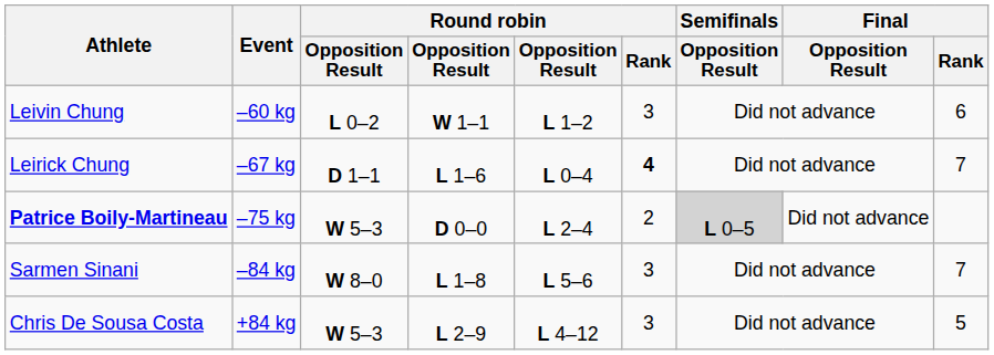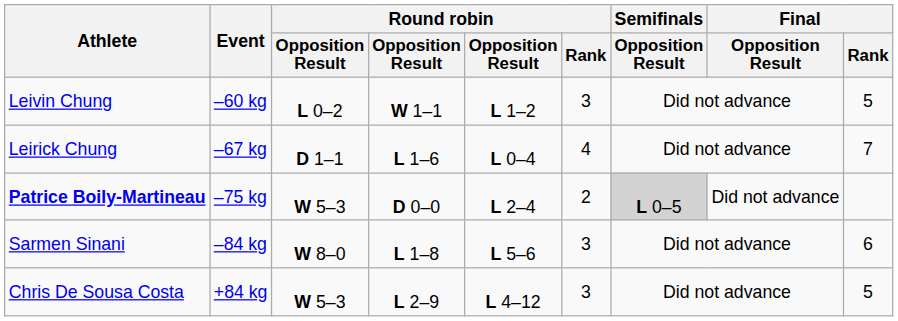Leivin Chung | Final / Rank: 6 -> 5
Leirick Chung | Round robin / Rank: bold -> normal
Sarmen Sinani | Final / Rank: 7 -> 6
